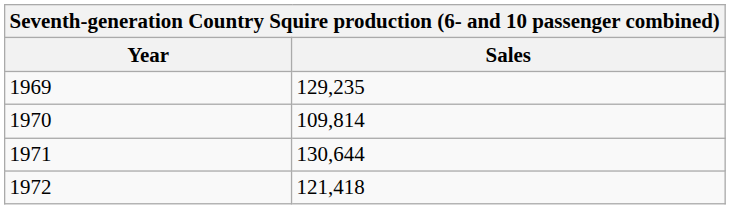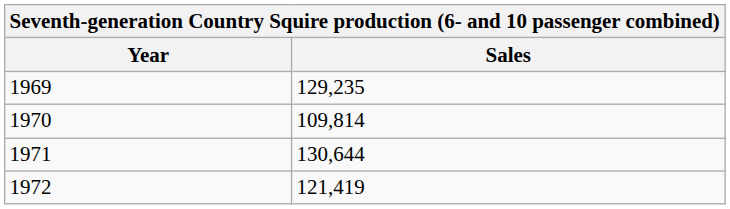1972 | Sales: 121,418 -> 121,419
